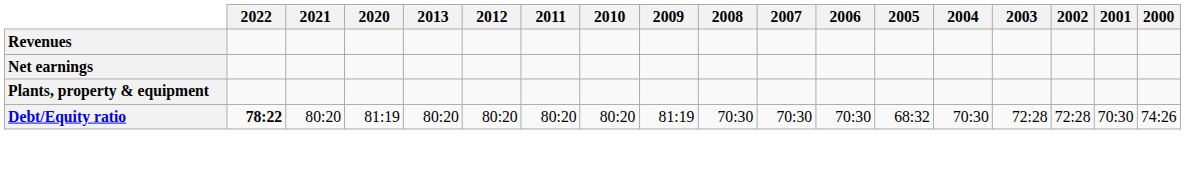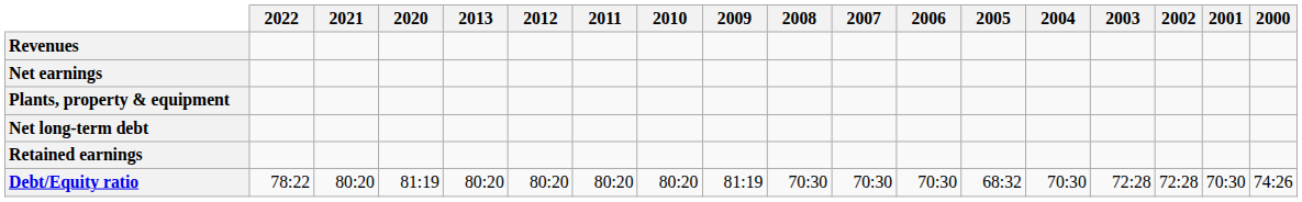+ row: Net long-term debt
+ row: Retained earnings
Debt/Equity ratio | 2022: bold -> normal
